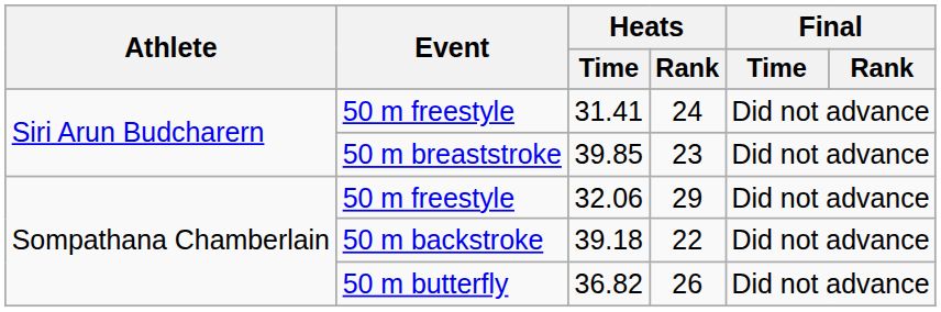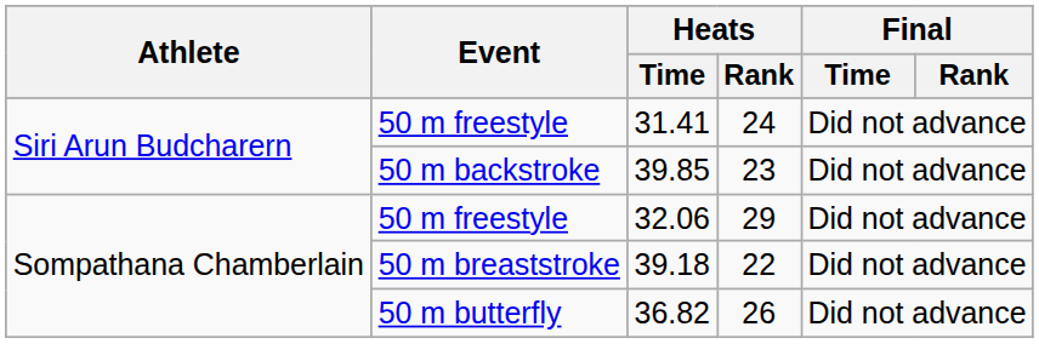39.85 | Event: 50 m breaststroke -> 50 m backstroke
39.18 | Event: 50 m backstroke -> 50 m breaststroke
